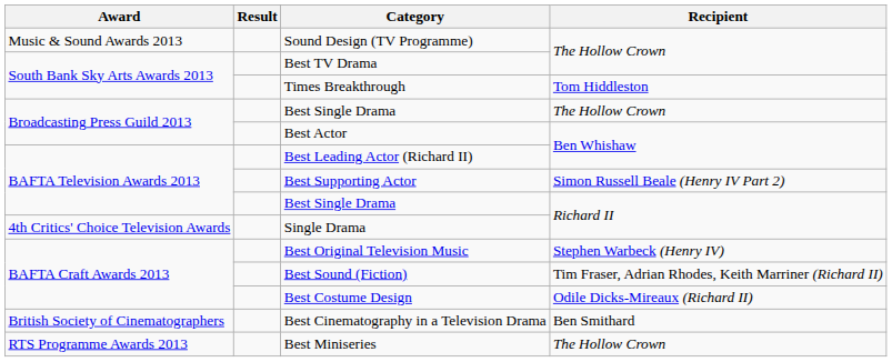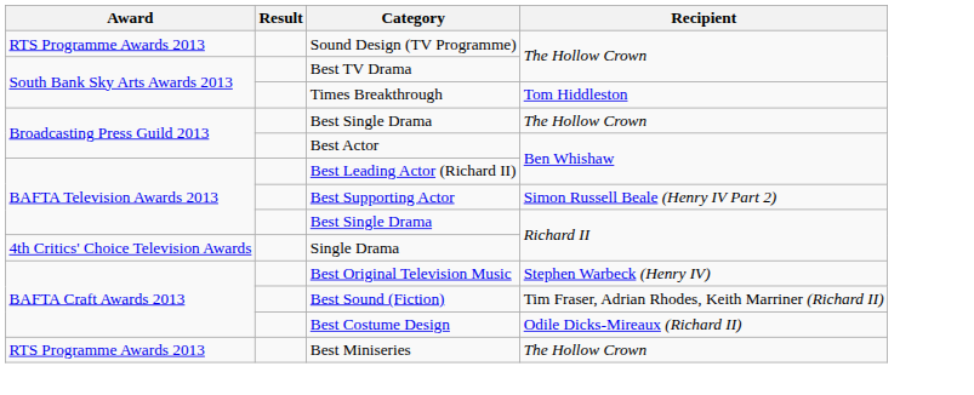Sound Design (TV Programme) | Award: Music & Sound Awards 2013 -> RTS Programme Awards 2013
- row: British Society of Cinematographers | Best Cinematography in a Television Drama | Ben Smithard
